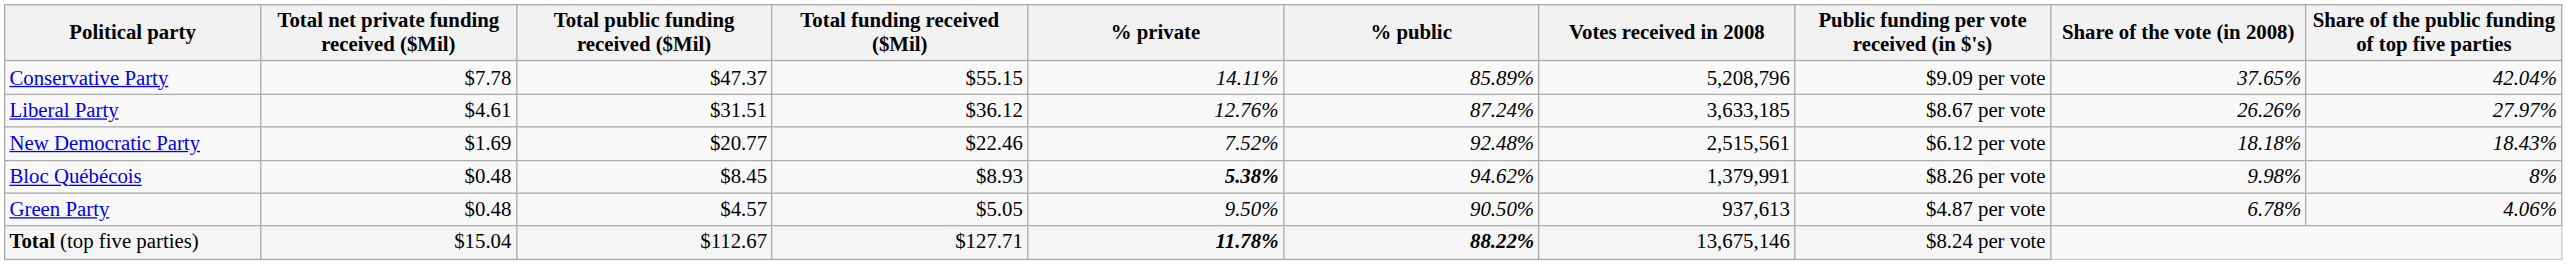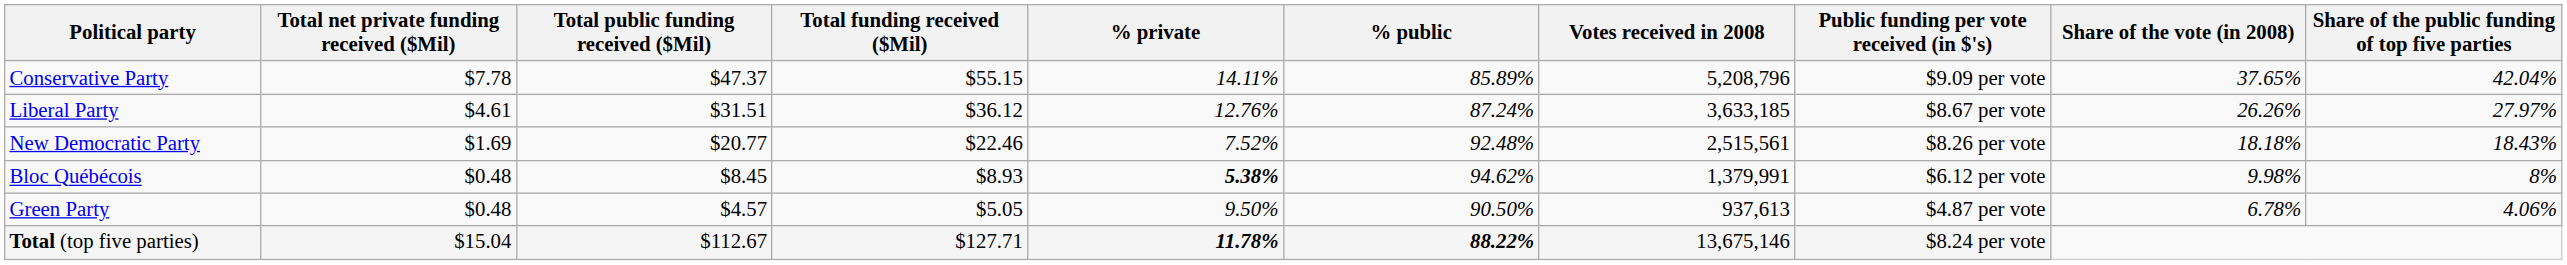New Democratic Party | Public funding per vote received (in $'s): $6.12 per vote -> $8.26 per vote
Bloc Québécois | Public funding per vote received (in $'s): $8.26 per vote -> $6.12 per vote
